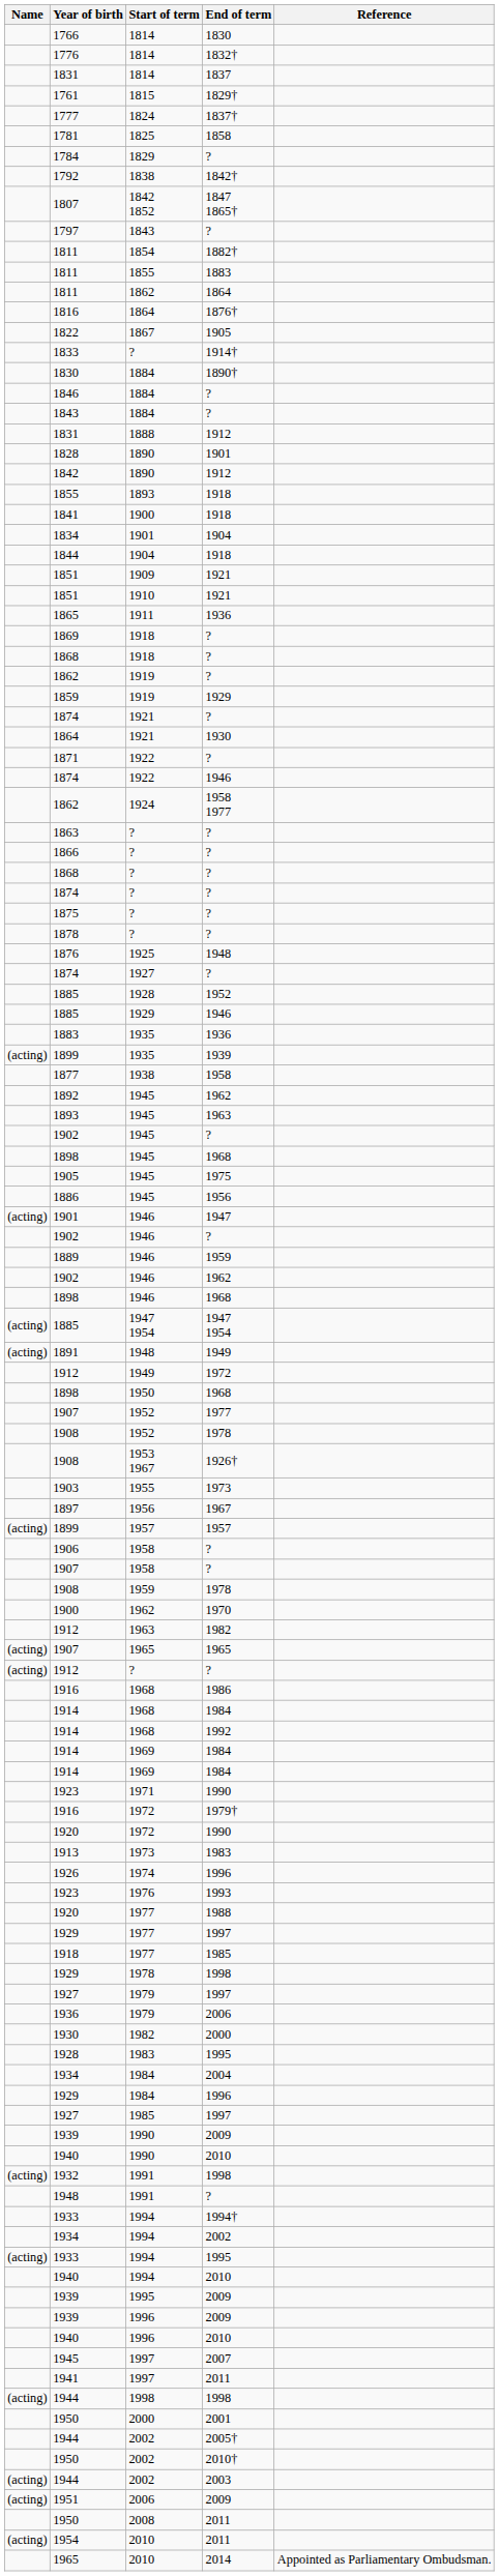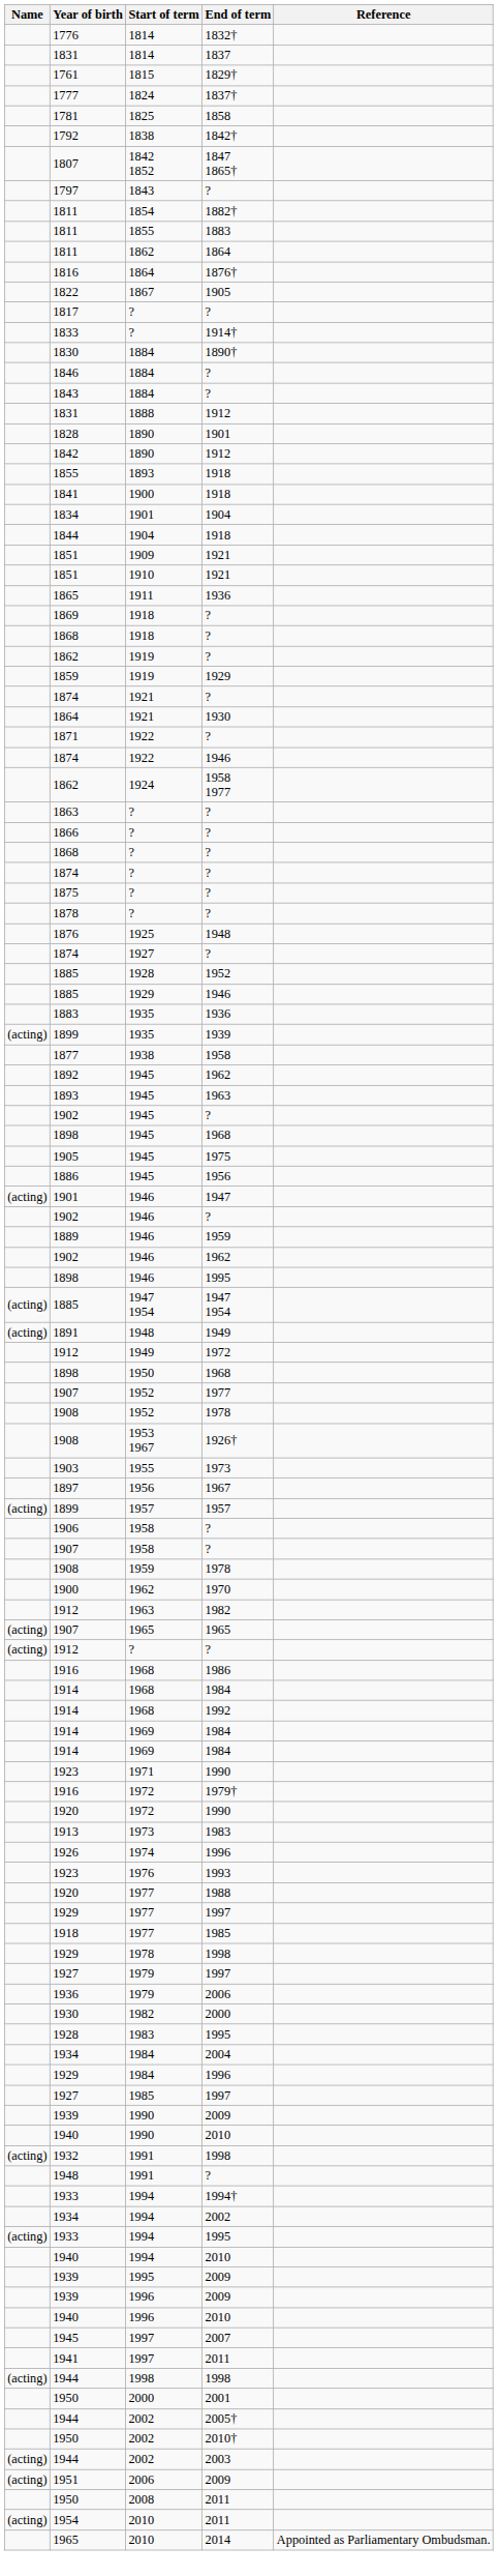- row: 1766 | 1814 | 1830
- row: 1784 | 1829 | ?
+ row: 1817 | ? | ?
1898 / 1946 | End of term: 1968 -> 1995
